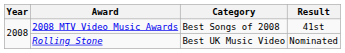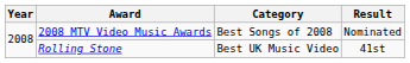2008 MTV Video Music Awards | Result: 41st -> Nominated
Rolling Stone | Result: Nominated -> 41st
